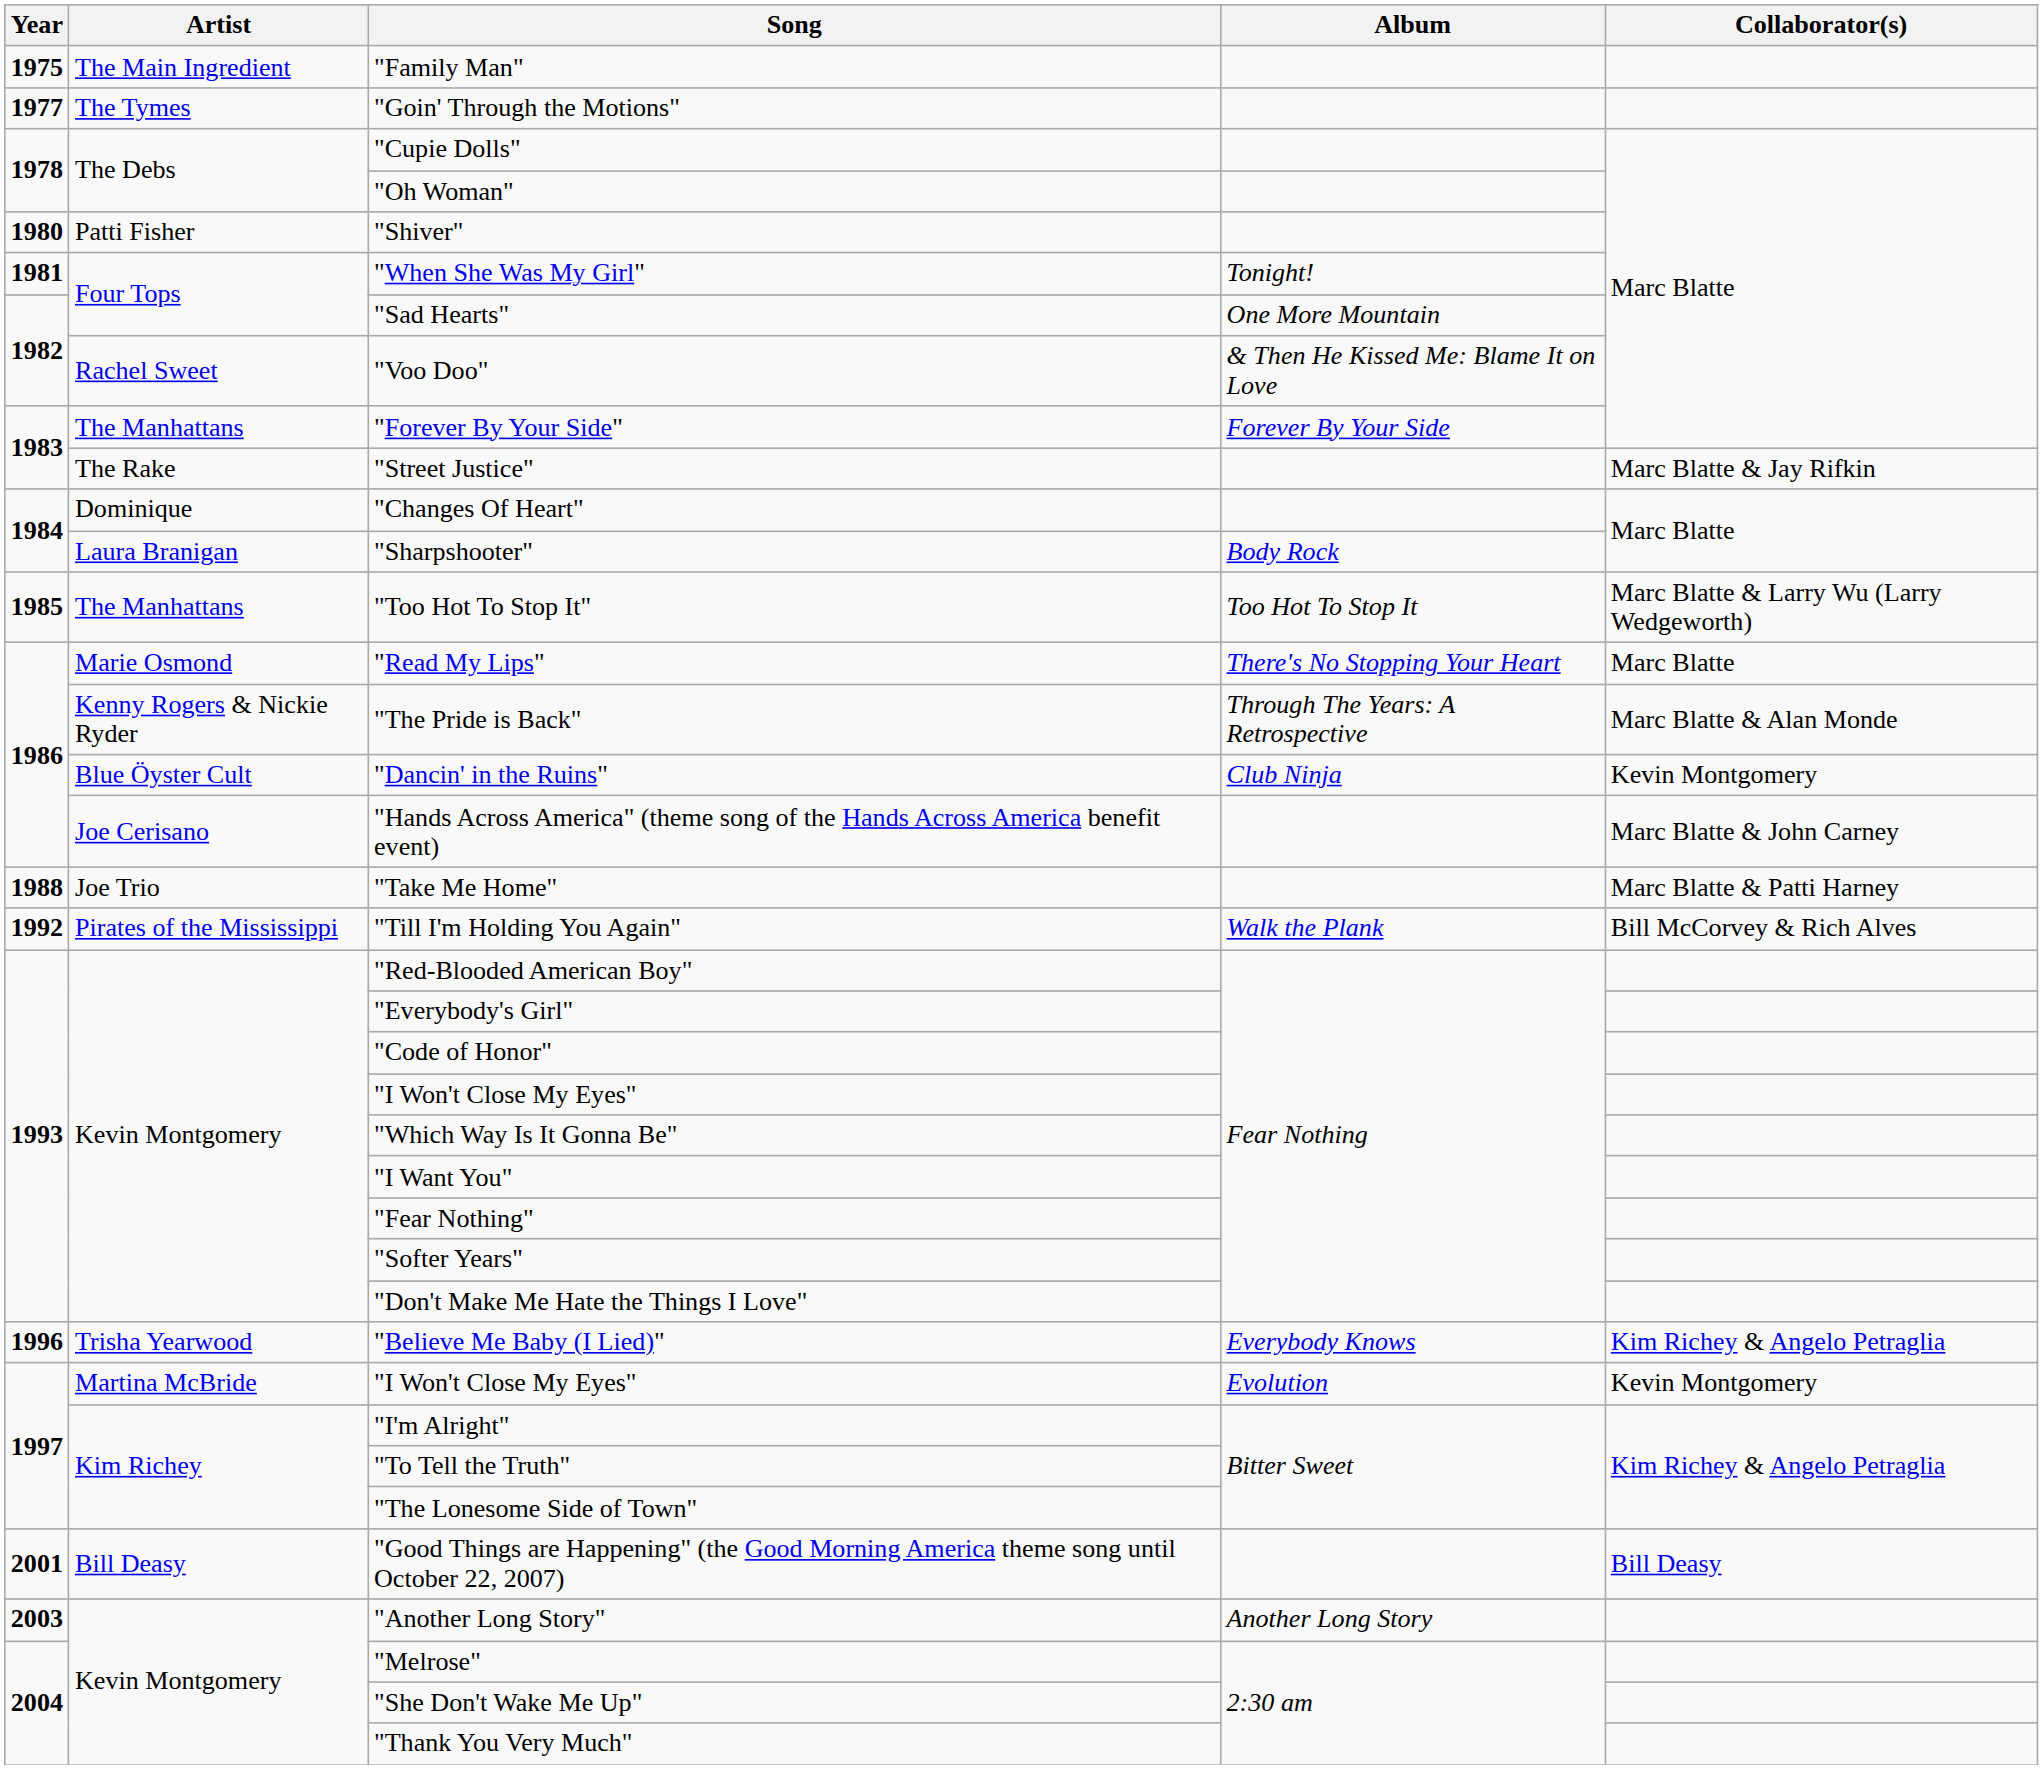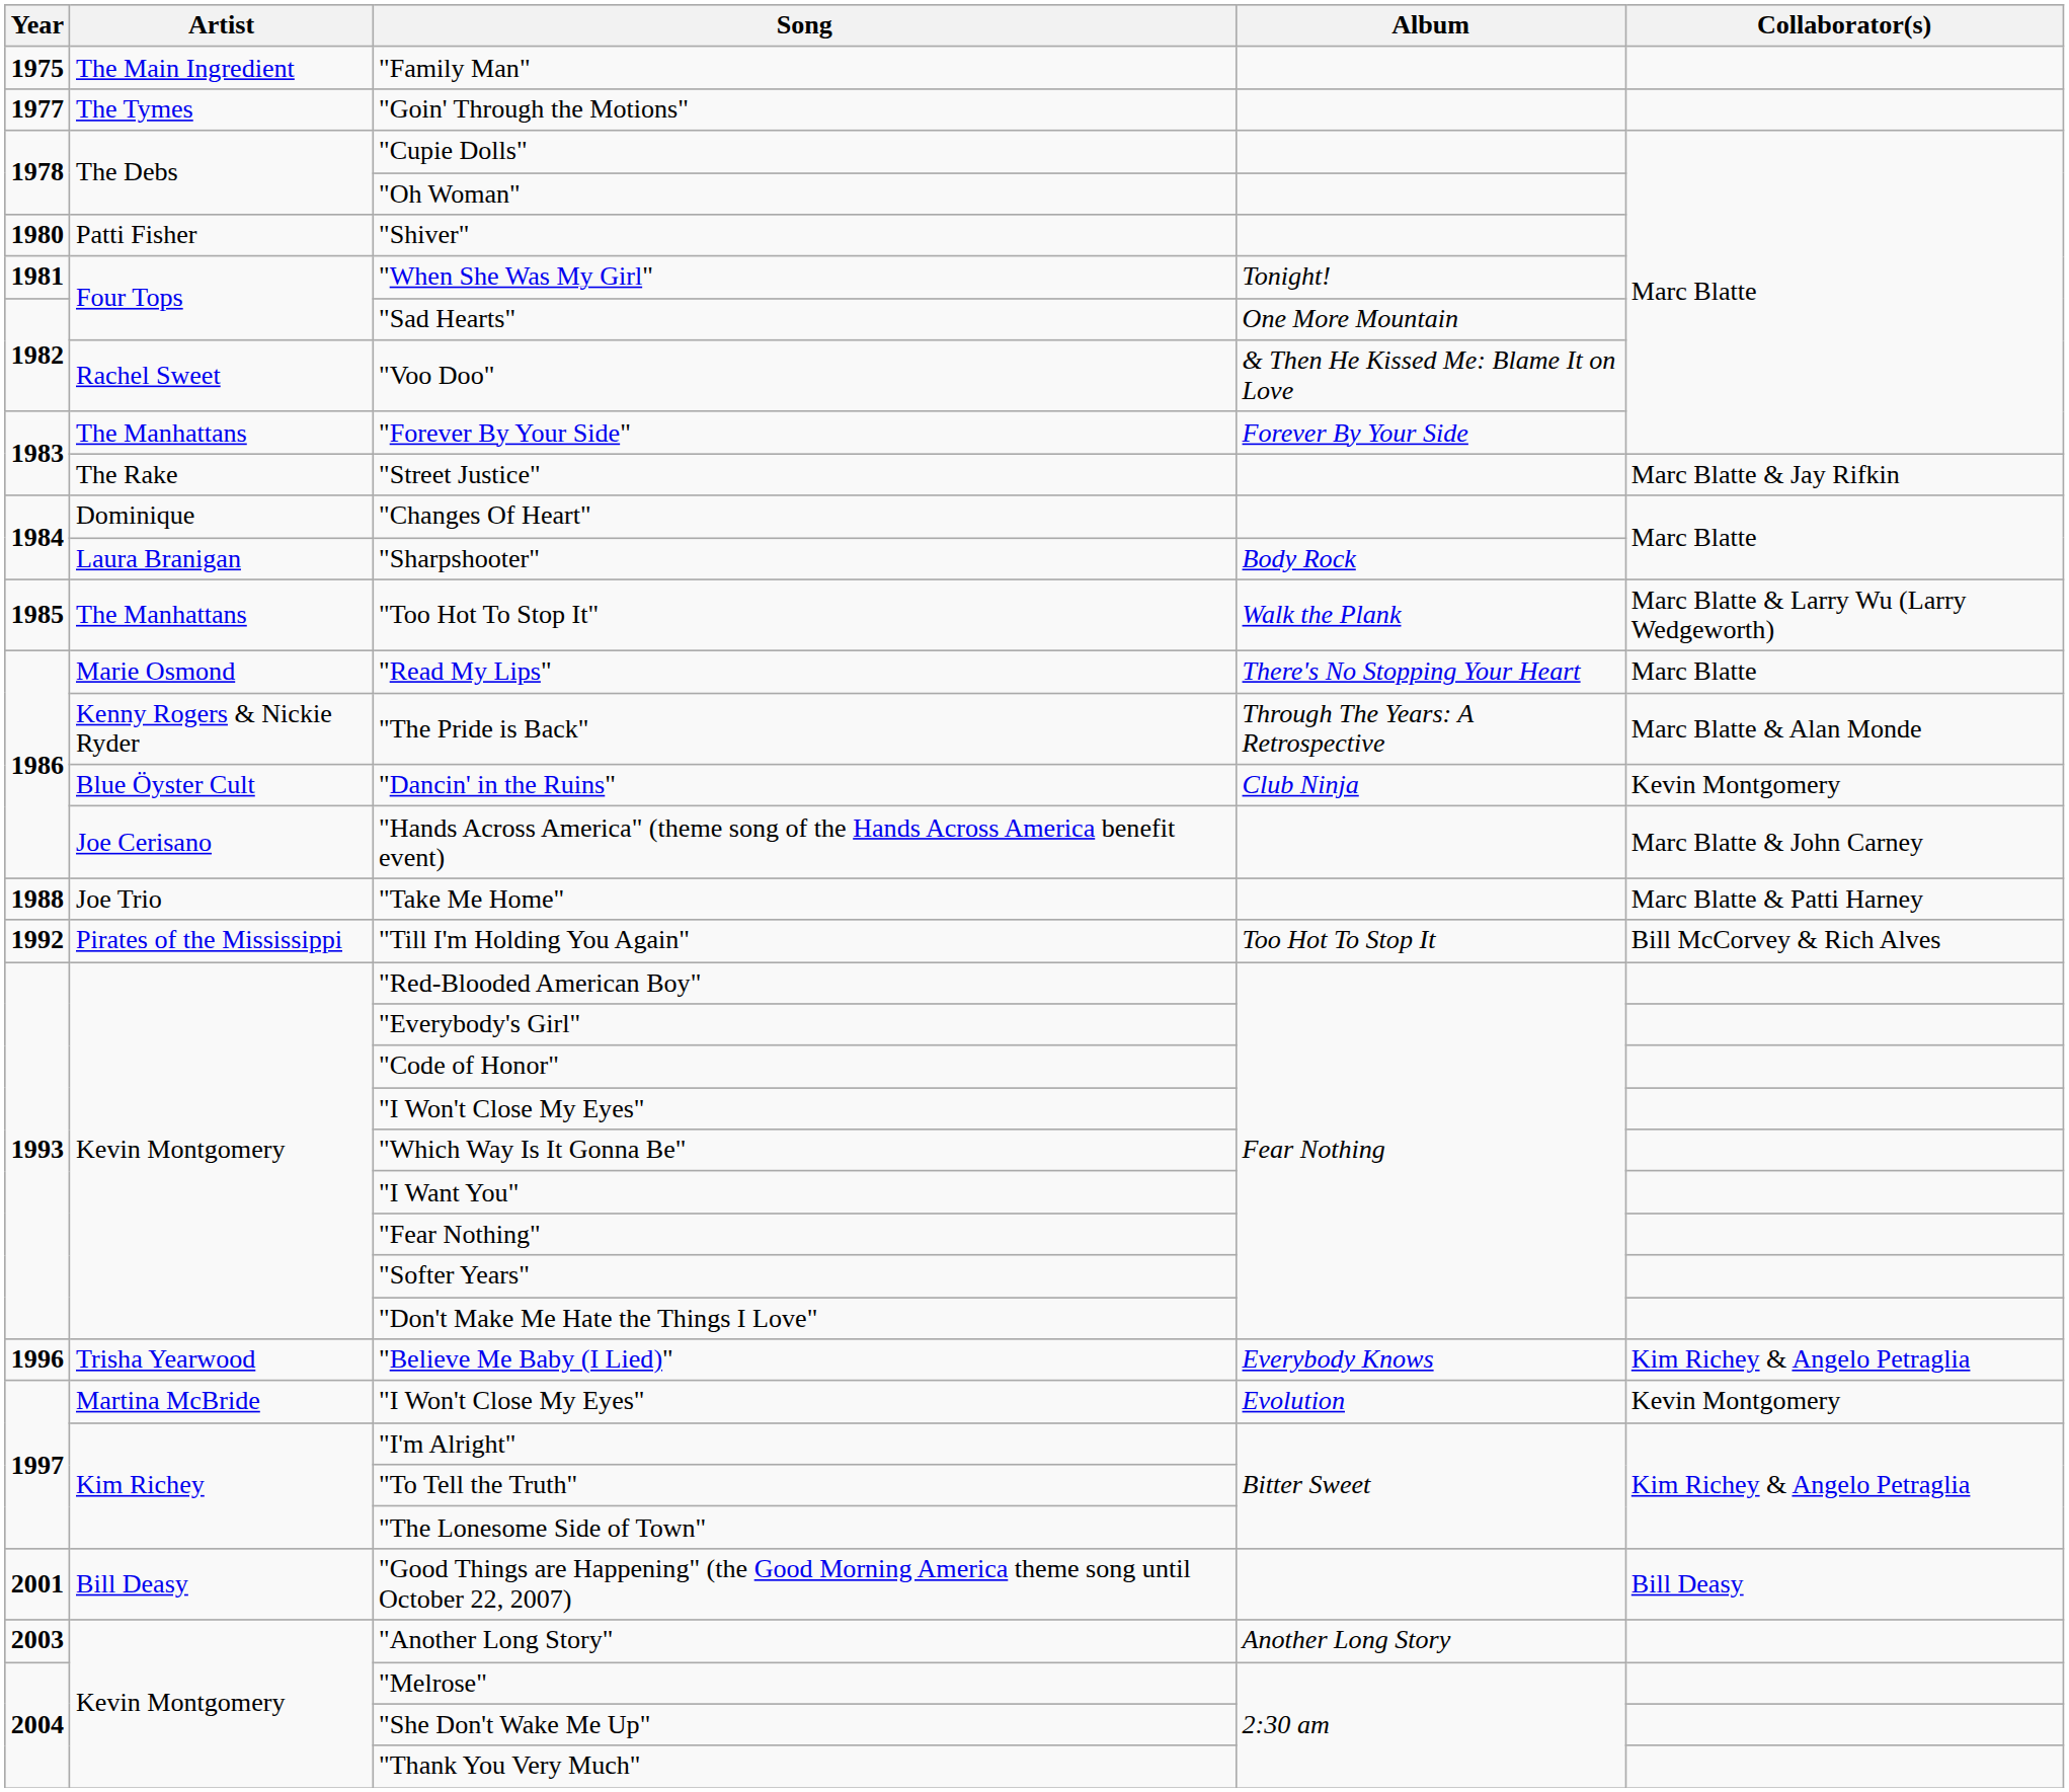"Too Hot To Stop It" | Album: Too Hot To Stop It -> Walk the Plank
"Till I'm Holding You Again" | Album: Walk the Plank -> Too Hot To Stop It
